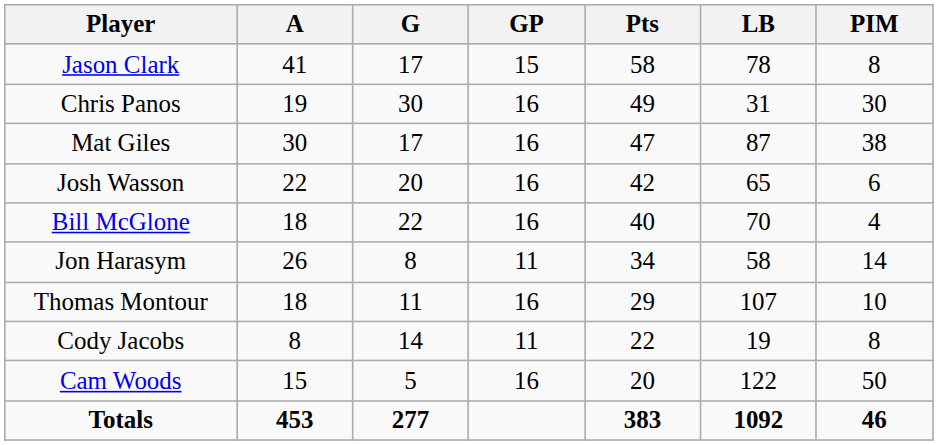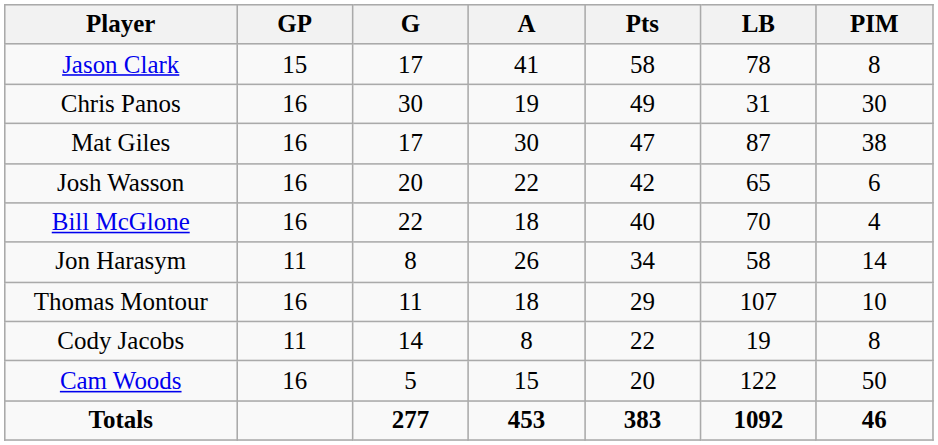columns swapped: GP <-> A
